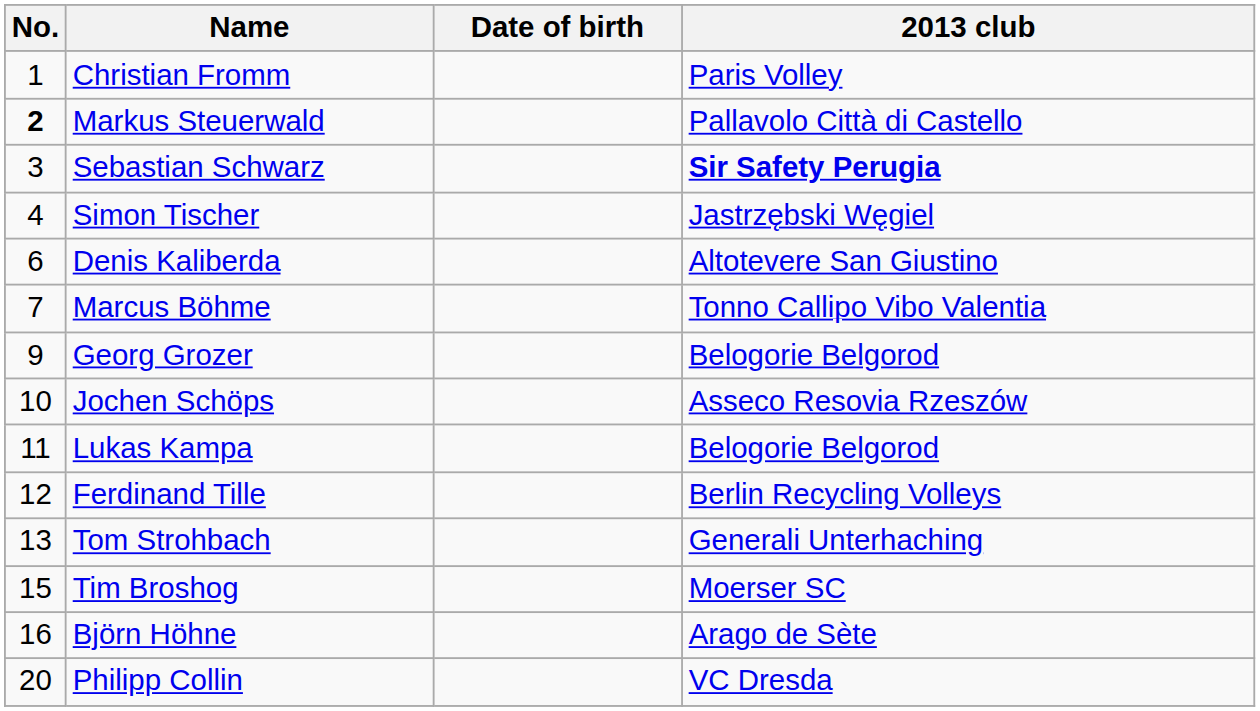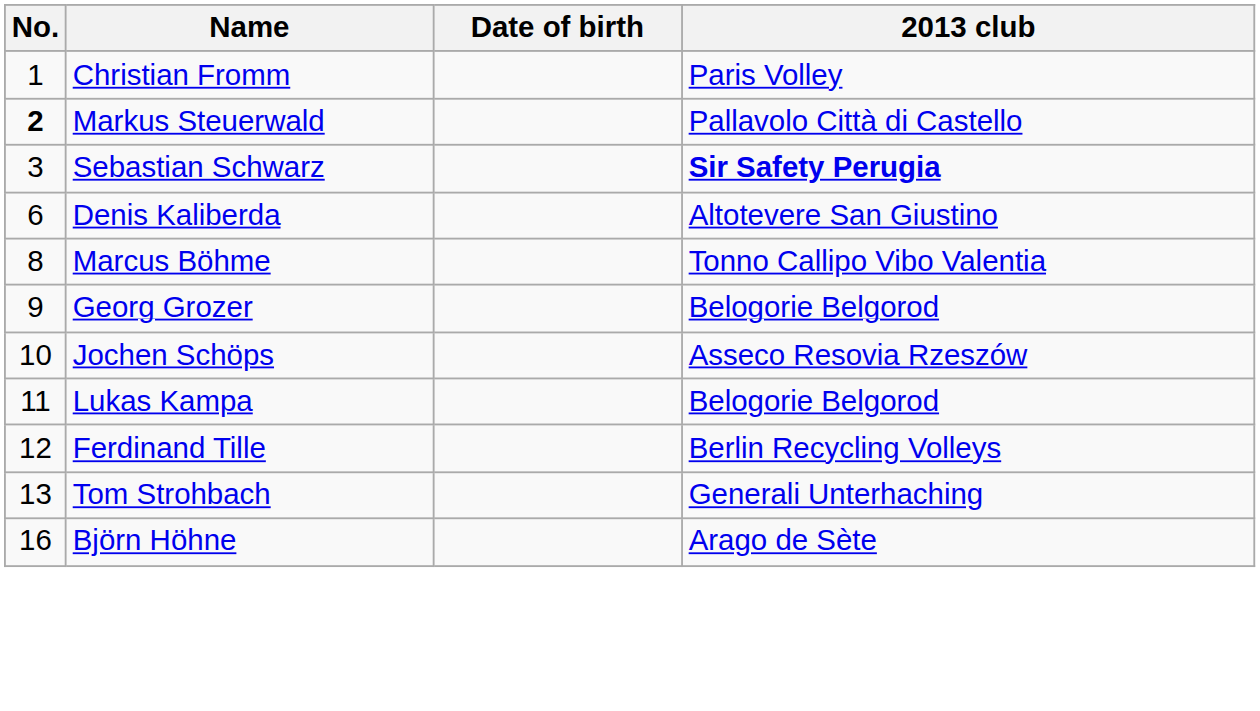- row: 4 | Simon Tischer | Jastrzębski Węgiel
Marcus Böhme | No.: 7 -> 8
- row: 15 | Tim Broshog | Moerser SC
- row: 20 | Philipp Collin | VC Dresda
